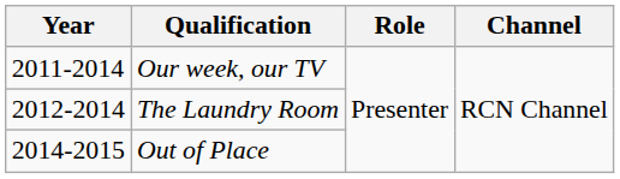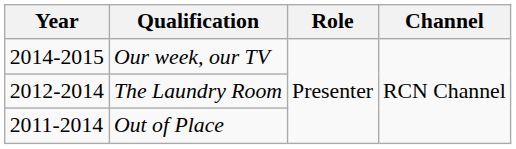Our week, our TV | Year: 2011-2014 -> 2014-2015
Out of Place | Year: 2014-2015 -> 2011-2014
